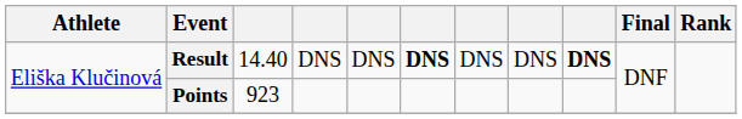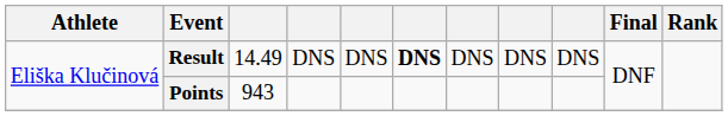Result | column 3: 14.40 -> 14.49
Result | column 9: bold -> normal
Points | column 3: 923 -> 943
